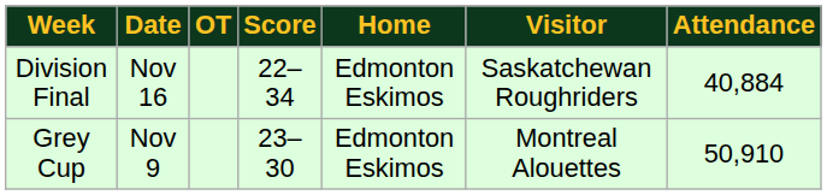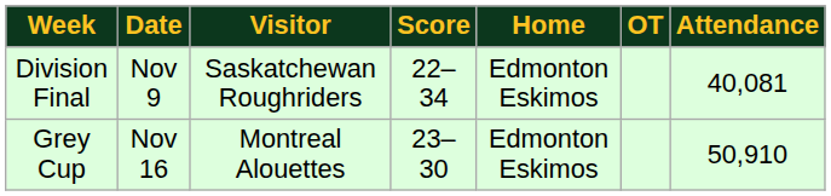columns swapped: Visitor <-> OT
Division Final | Date: Nov 16 -> Nov 9
Division Final | Attendance: 40,884 -> 40,081
Grey Cup | Date: Nov 9 -> Nov 16
